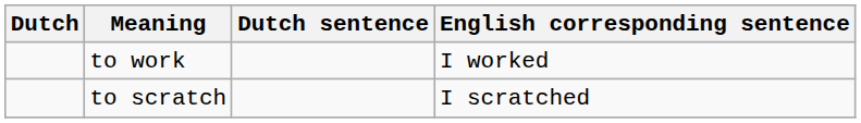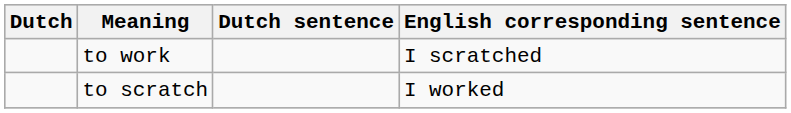to work | English corresponding sentence: I worked -> I scratched
to scratch | English corresponding sentence: I scratched -> I worked
